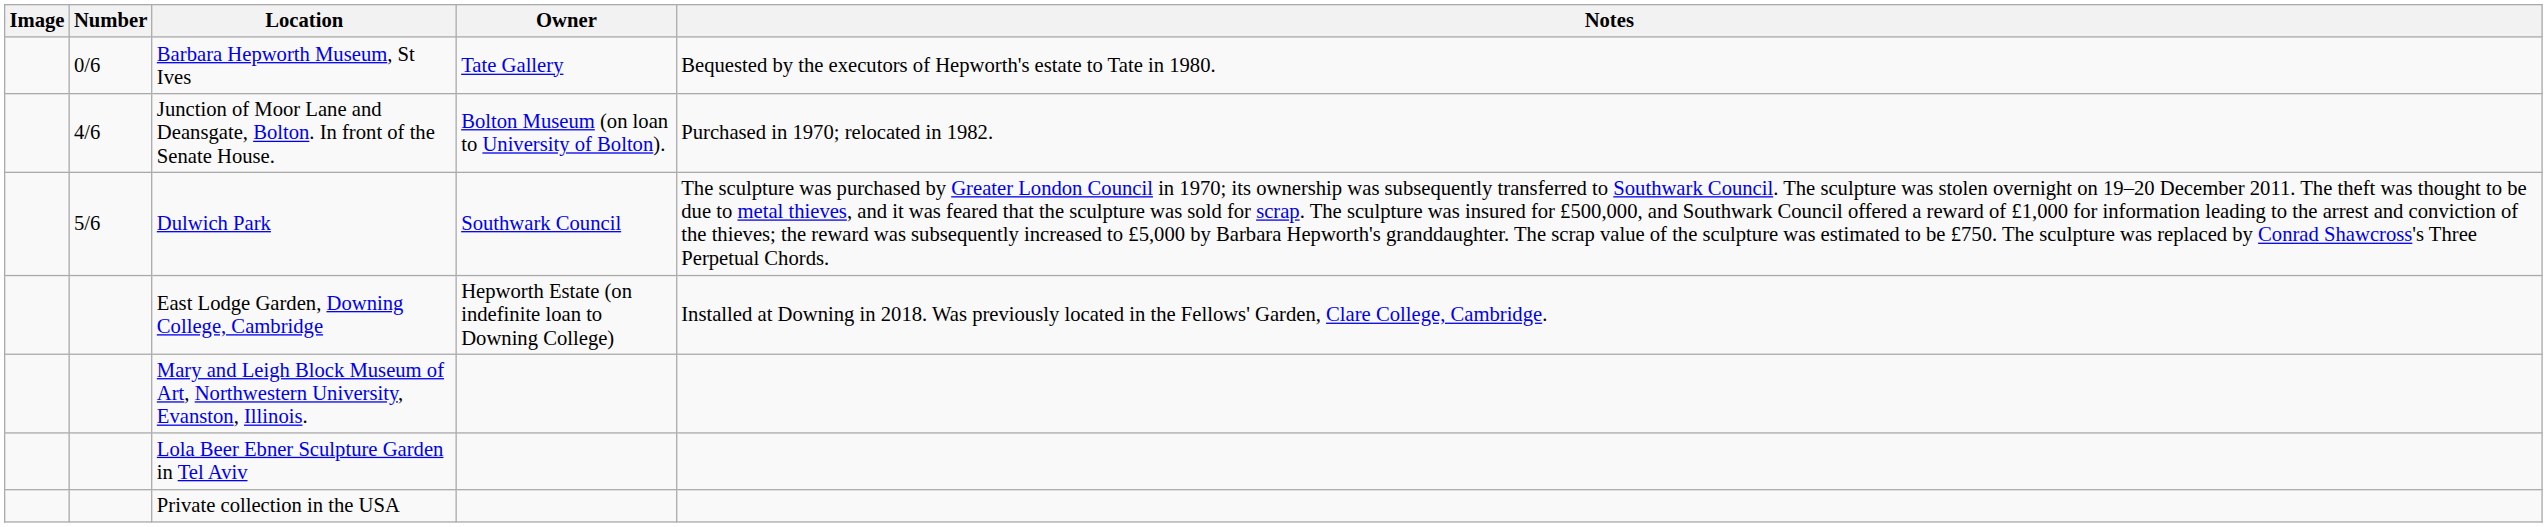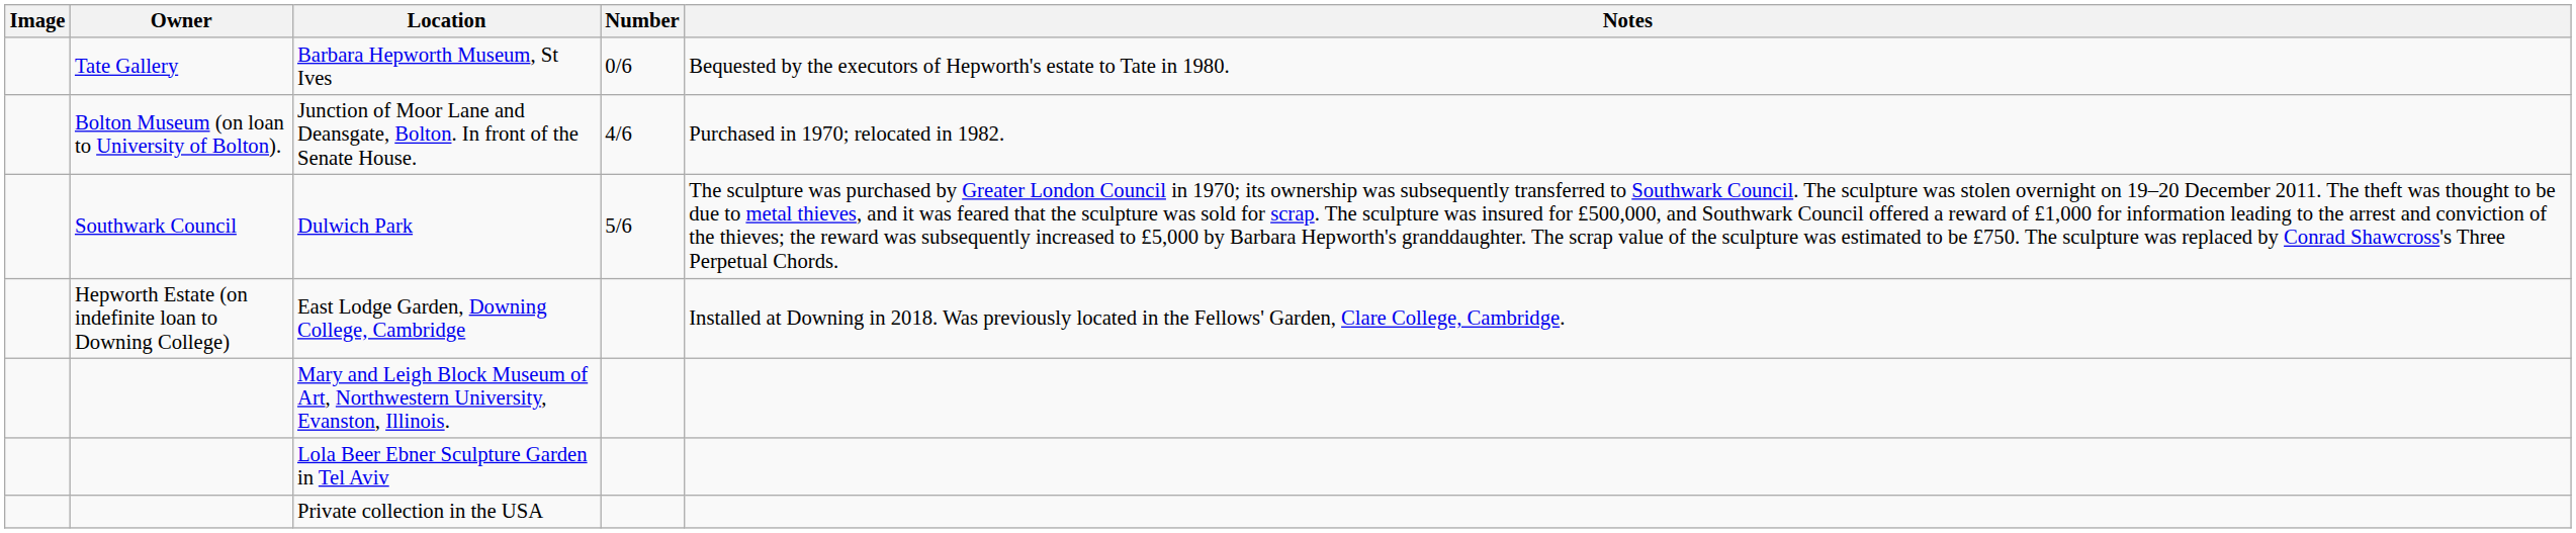columns swapped: Number <-> Owner
